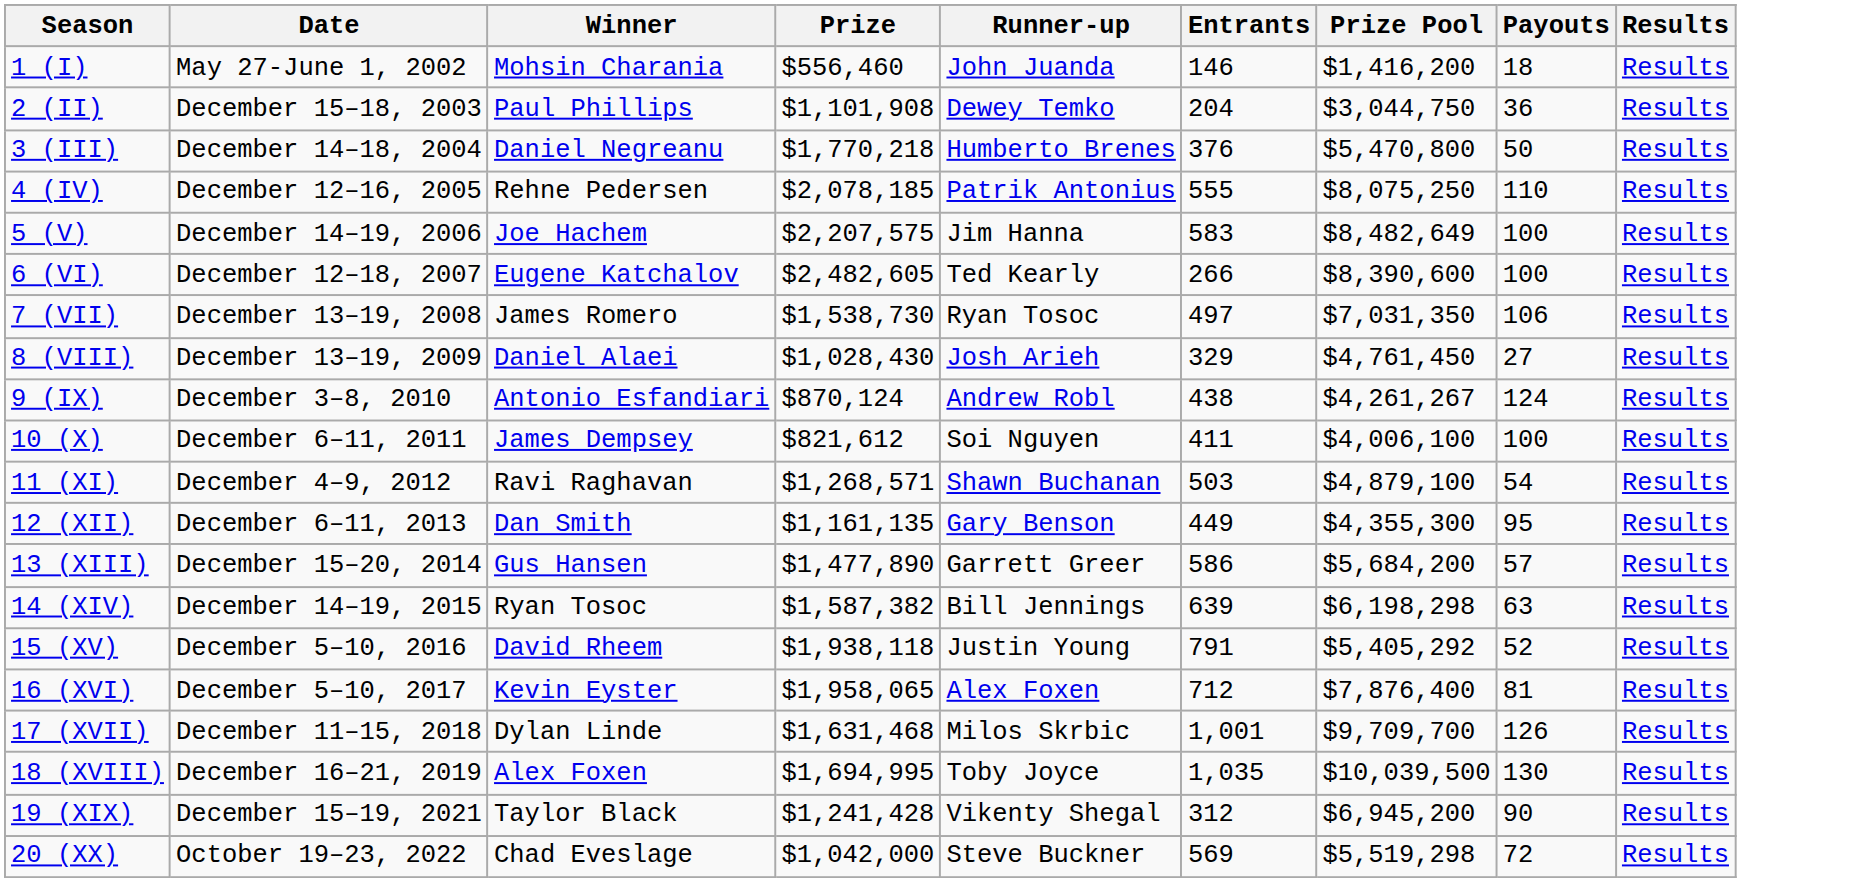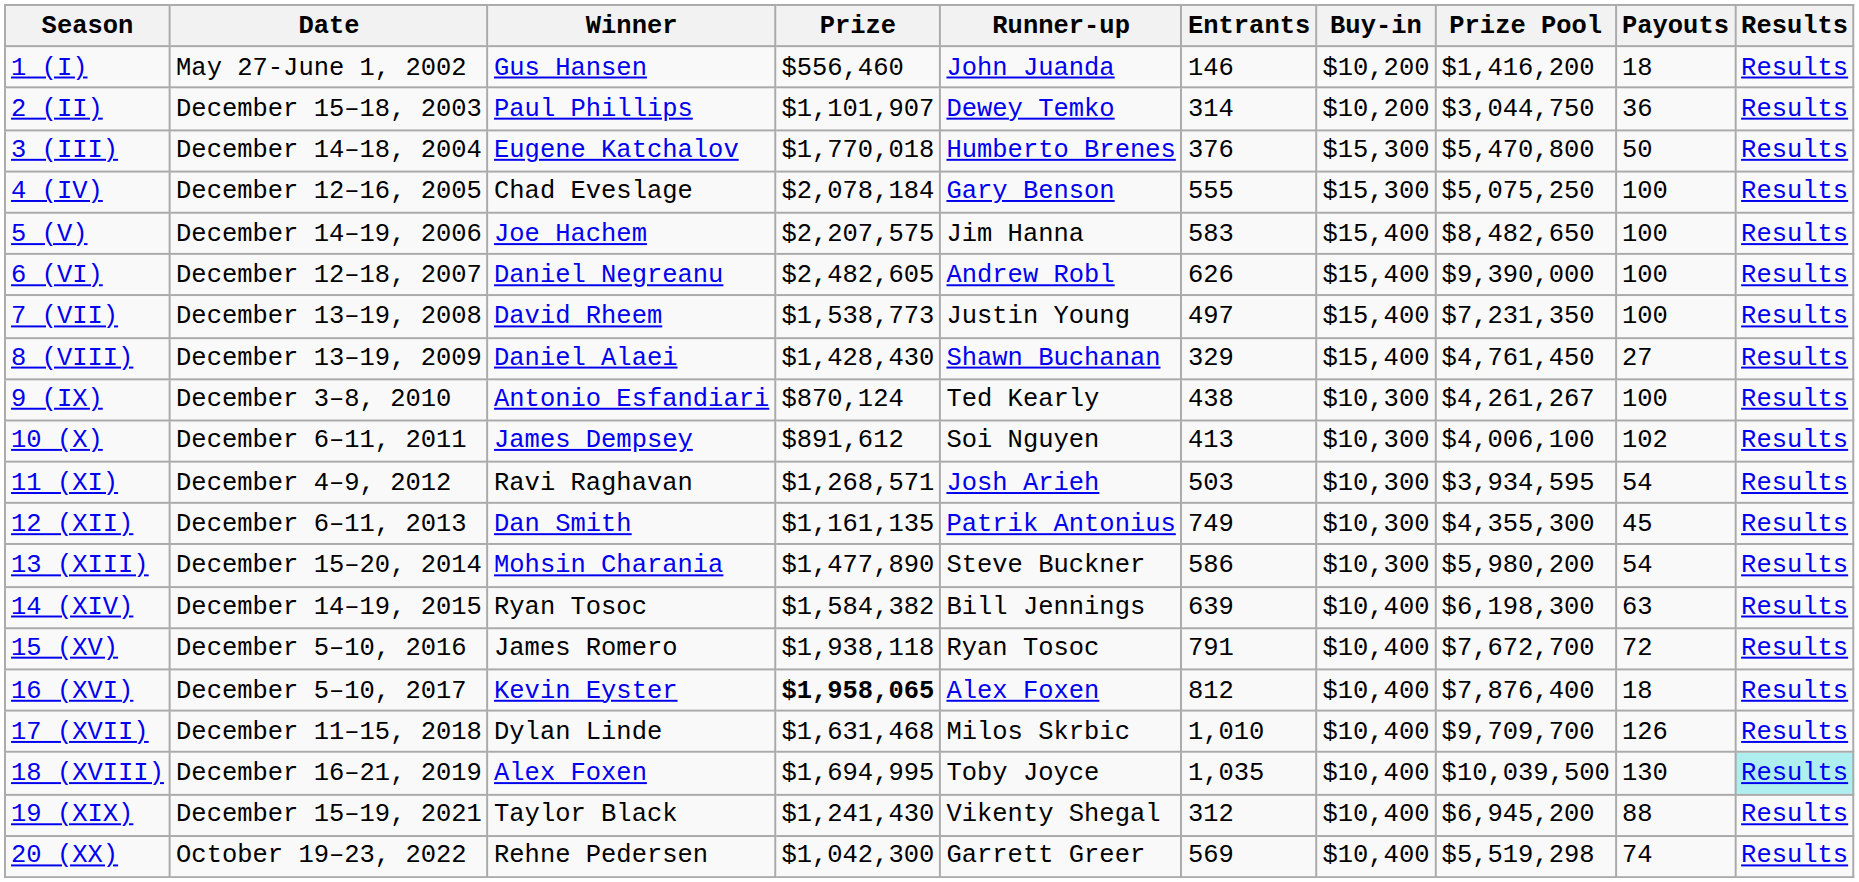+ column: Buy-in | $10,200 | $10,200 | $15,300 | $15,300 | $15,400 | $15,400 | $15,400 | $15,400 | $10,300 | $10,300 | $10,300 | $10,300 | $10,300 | $10,400 | $10,400 | $10,400 | $10,400 | $10,400 | $10,400 | $10,400
1 (I) | Winner: Mohsin Charania -> Gus Hansen
2 (II) | Prize: $1,101,908 -> $1,101,907
2 (II) | Entrants: 204 -> 314
3 (III) | Winner: Daniel Negreanu -> Eugene Katchalov
3 (III) | Prize: $1,770,218 -> $1,770,018
4 (IV) | Winner: Rehne Pedersen -> Chad Eveslage
4 (IV) | Prize: $2,078,185 -> $2,078,184
4 (IV) | Runner-up: Patrik Antonius -> Gary Benson
4 (IV) | Prize Pool: $8,075,250 -> $5,075,250
4 (IV) | Payouts: 110 -> 100
5 (V) | Prize Pool: $8,482,649 -> $8,482,650
6 (VI) | Winner: Eugene Katchalov -> Daniel Negreanu
6 (VI) | Runner-up: Ted Kearly -> Andrew Robl
6 (VI) | Entrants: 266 -> 626
6 (VI) | Prize Pool: $8,390,600 -> $9,390,000
7 (VII) | Winner: James Romero -> David Rheem
7 (VII) | Prize: $1,538,730 -> $1,538,773
7 (VII) | Runner-up: Ryan Tosoc -> Justin Young
7 (VII) | Prize Pool: $7,031,350 -> $7,231,350
7 (VII) | Payouts: 106 -> 100
8 (VIII) | Prize: $1,028,430 -> $1,428,430
8 (VIII) | Runner-up: Josh Arieh -> Shawn Buchanan
9 (IX) | Runner-up: Andrew Robl -> Ted Kearly
9 (IX) | Payouts: 124 -> 100
10 (X) | Prize: $821,612 -> $891,612
10 (X) | Entrants: 411 -> 413
10 (X) | Payouts: 100 -> 102
11 (XI) | Runner-up: Shawn Buchanan -> Josh Arieh
11 (XI) | Prize Pool: $4,879,100 -> $3,934,595
12 (XII) | Runner-up: Gary Benson -> Patrik Antonius
12 (XII) | Entrants: 449 -> 749
12 (XII) | Payouts: 95 -> 45
13 (XIII) | Winner: Gus Hansen -> Mohsin Charania
13 (XIII) | Runner-up: Garrett Greer -> Steve Buckner
13 (XIII) | Prize Pool: $5,684,200 -> $5,980,200
13 (XIII) | Payouts: 57 -> 54
14 (XIV) | Prize: $1,587,382 -> $1,584,382
14 (XIV) | Prize Pool: $6,198,298 -> $6,198,300
15 (XV) | Winner: David Rheem -> James Romero
15 (XV) | Runner-up: Justin Young -> Ryan Tosoc
15 (XV) | Prize Pool: $5,405,292 -> $7,672,700
15 (XV) | Payouts: 52 -> 72
16 (XVI) | Prize: normal -> bold
16 (XVI) | Entrants: 712 -> 812
16 (XVI) | Payouts: 81 -> 18
17 (XVII) | Entrants: 1,001 -> 1,010
18 (XVIII) | Results: no background -> paleturquoise background
19 (XIX) | Prize: $1,241,428 -> $1,241,430
19 (XIX) | Payouts: 90 -> 88
20 (XX) | Winner: Chad Eveslage -> Rehne Pedersen
20 (XX) | Prize: $1,042,000 -> $1,042,300
20 (XX) | Runner-up: Steve Buckner -> Garrett Greer
20 (XX) | Payouts: 72 -> 74
